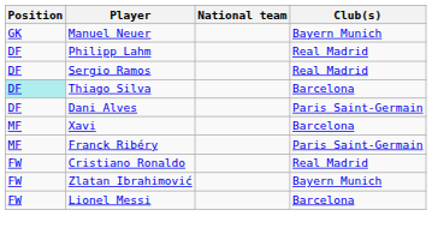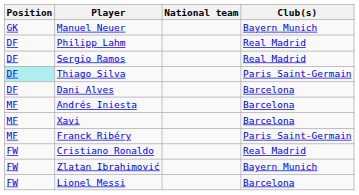Thiago Silva | Club(s): Barcelona -> Paris Saint-Germain
Dani Alves | Club(s): Paris Saint-Germain -> Barcelona
+ row: MF | Andrés Iniesta | Barcelona
